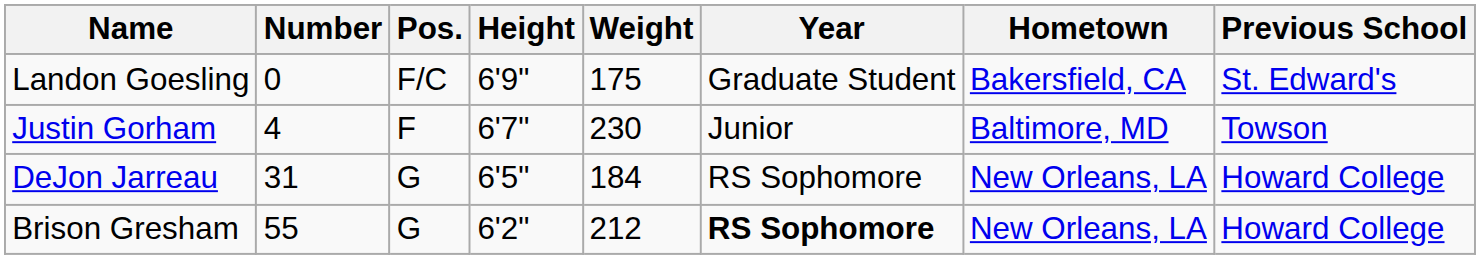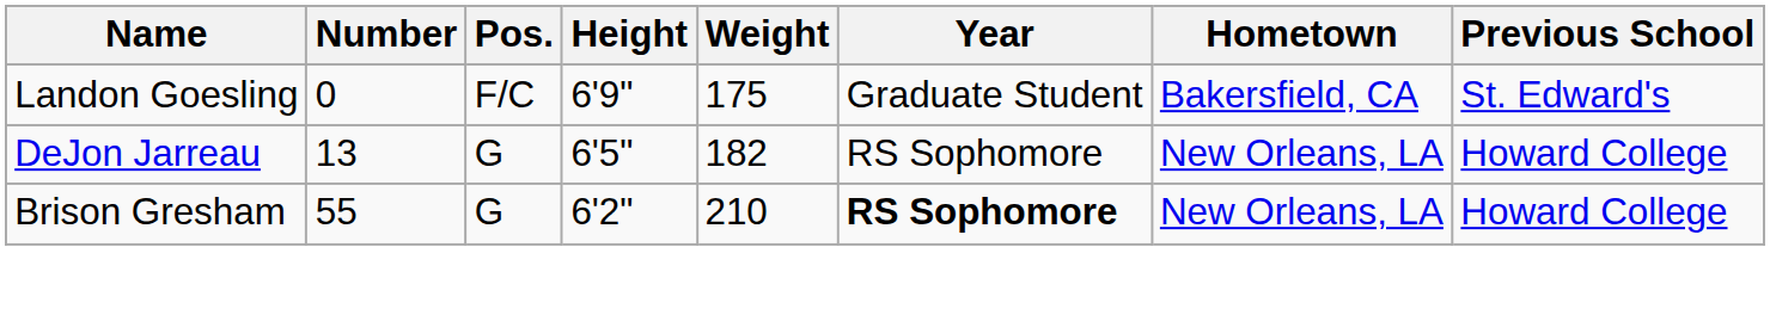- row: Justin Gorham | 4 | F | 6'7" | 230 | Junior | Baltimore, MD | Towson
DeJon Jarreau | Number: 31 -> 13
DeJon Jarreau | Weight: 184 -> 182
Brison Gresham | Weight: 212 -> 210
